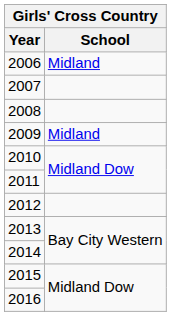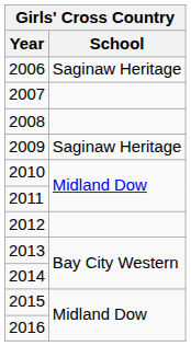2006 | School: Midland -> Saginaw Heritage
2009 | School: Midland -> Saginaw Heritage
